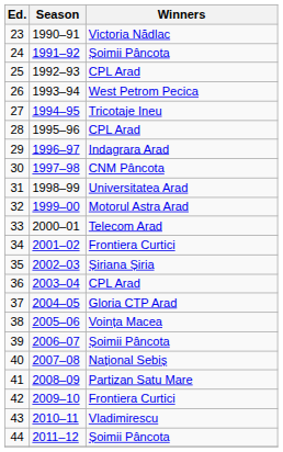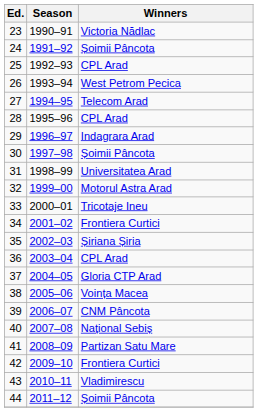27 | Winners: Tricotaje Ineu -> Telecom Arad
30 | Winners: CNM Pâncota -> Șoimii Pâncota
33 | Winners: Telecom Arad -> Tricotaje Ineu
39 | Winners: Șoimii Pâncota -> CNM Pâncota
